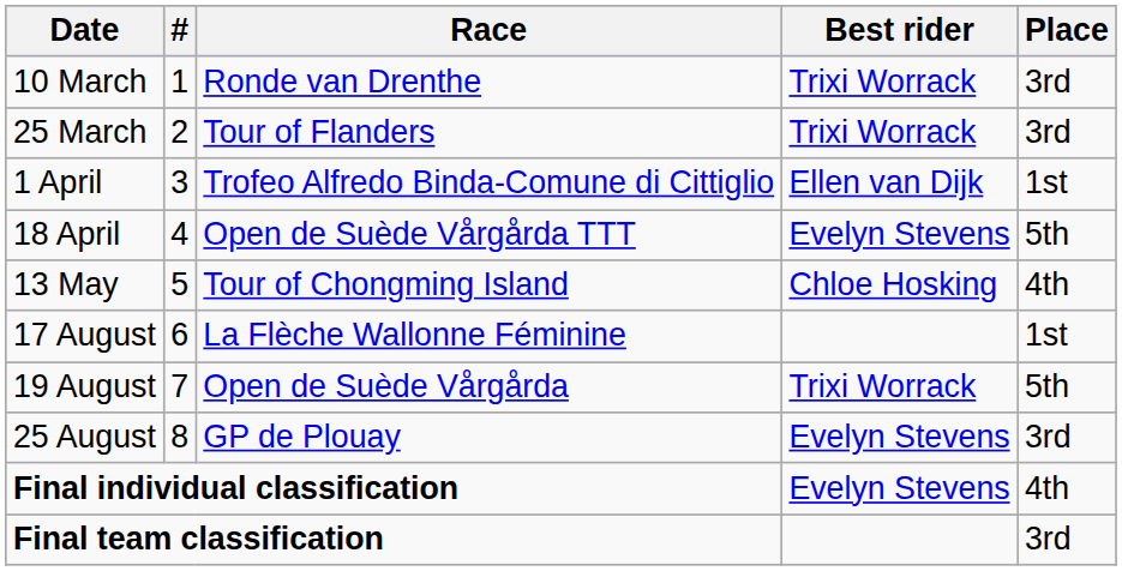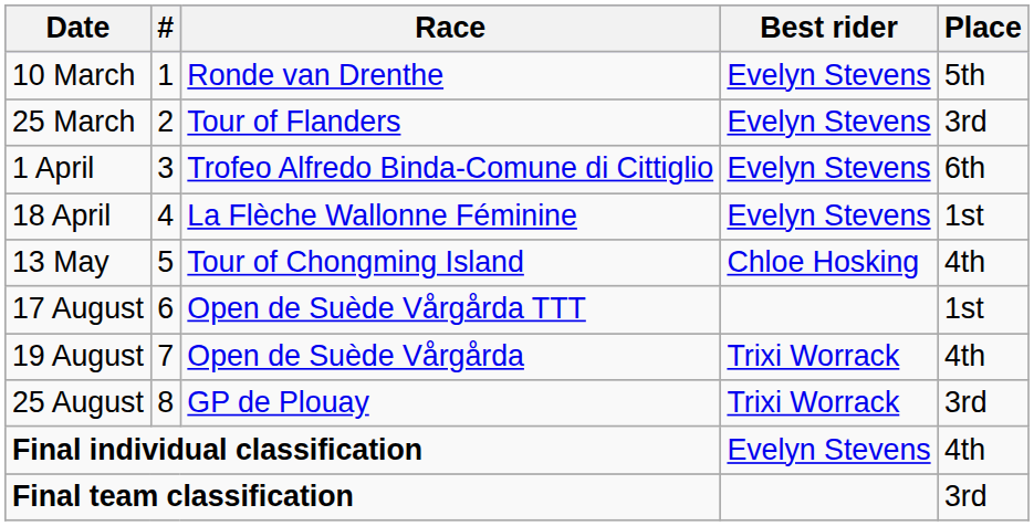10 March | Best rider: Trixi Worrack -> Evelyn Stevens
10 March | Place: 3rd -> 5th
25 March | Best rider: Trixi Worrack -> Evelyn Stevens
1 April | Best rider: Ellen van Dijk -> Evelyn Stevens
1 April | Place: 1st -> 6th
18 April | Race: Open de Suède Vårgårda TTT -> La Flèche Wallonne Féminine
18 April | Place: 5th -> 1st
17 August | Race: La Flèche Wallonne Féminine -> Open de Suède Vårgårda TTT
19 August | Place: 5th -> 4th
25 August | Best rider: Evelyn Stevens -> Trixi Worrack
